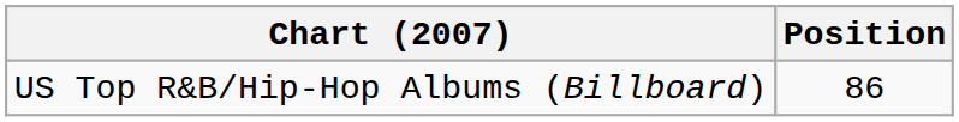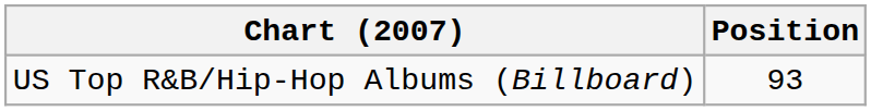US Top R&B/Hip-Hop Albums (Billboard) | Position: 86 -> 93
